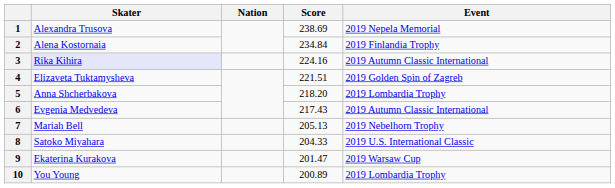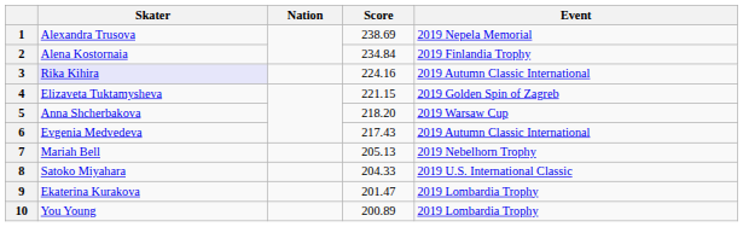4 | Score: 221.51 -> 221.15
5 | Event: 2019 Lombardia Trophy -> 2019 Warsaw Cup
9 | Event: 2019 Warsaw Cup -> 2019 Lombardia Trophy
